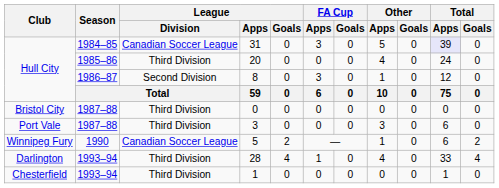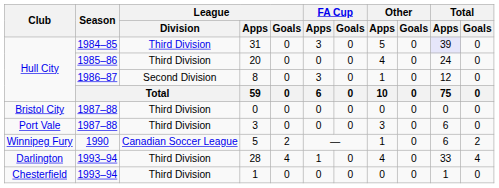31 | League / Division: Canadian Soccer League -> Third Division
